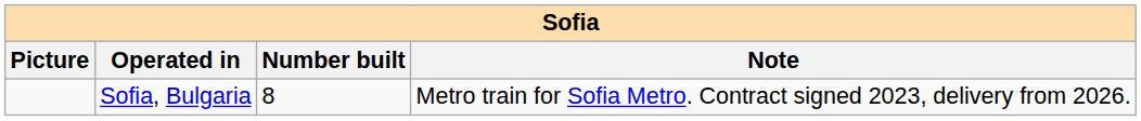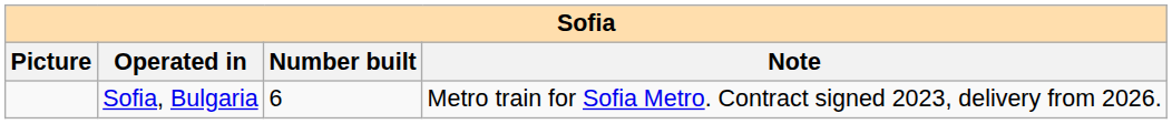Sofia, Bulgaria | Number built: 8 -> 6
